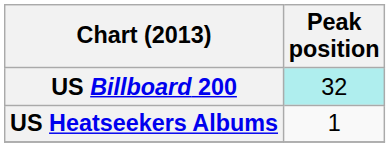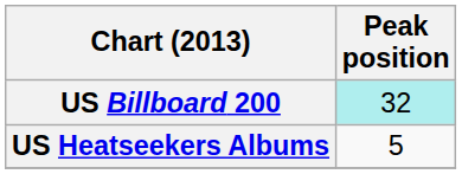US Heatseekers Albums | Peak position: 1 -> 5
